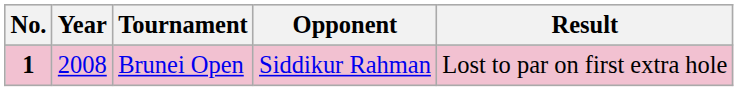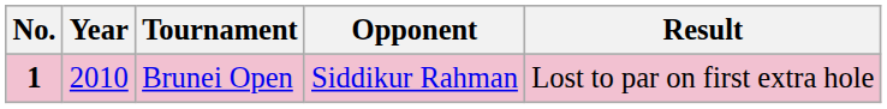Brunei Open | Year: 2008 -> 2010
